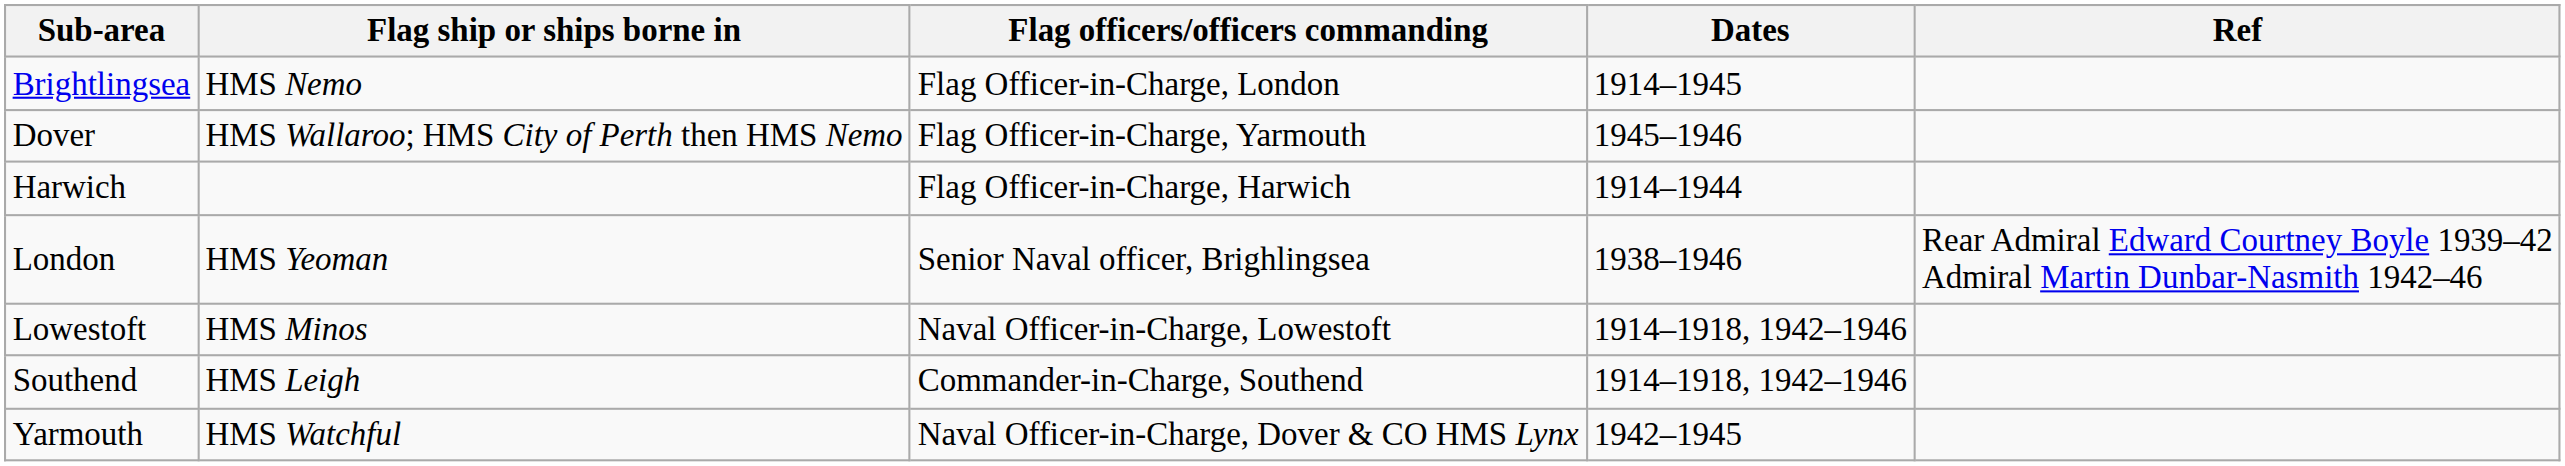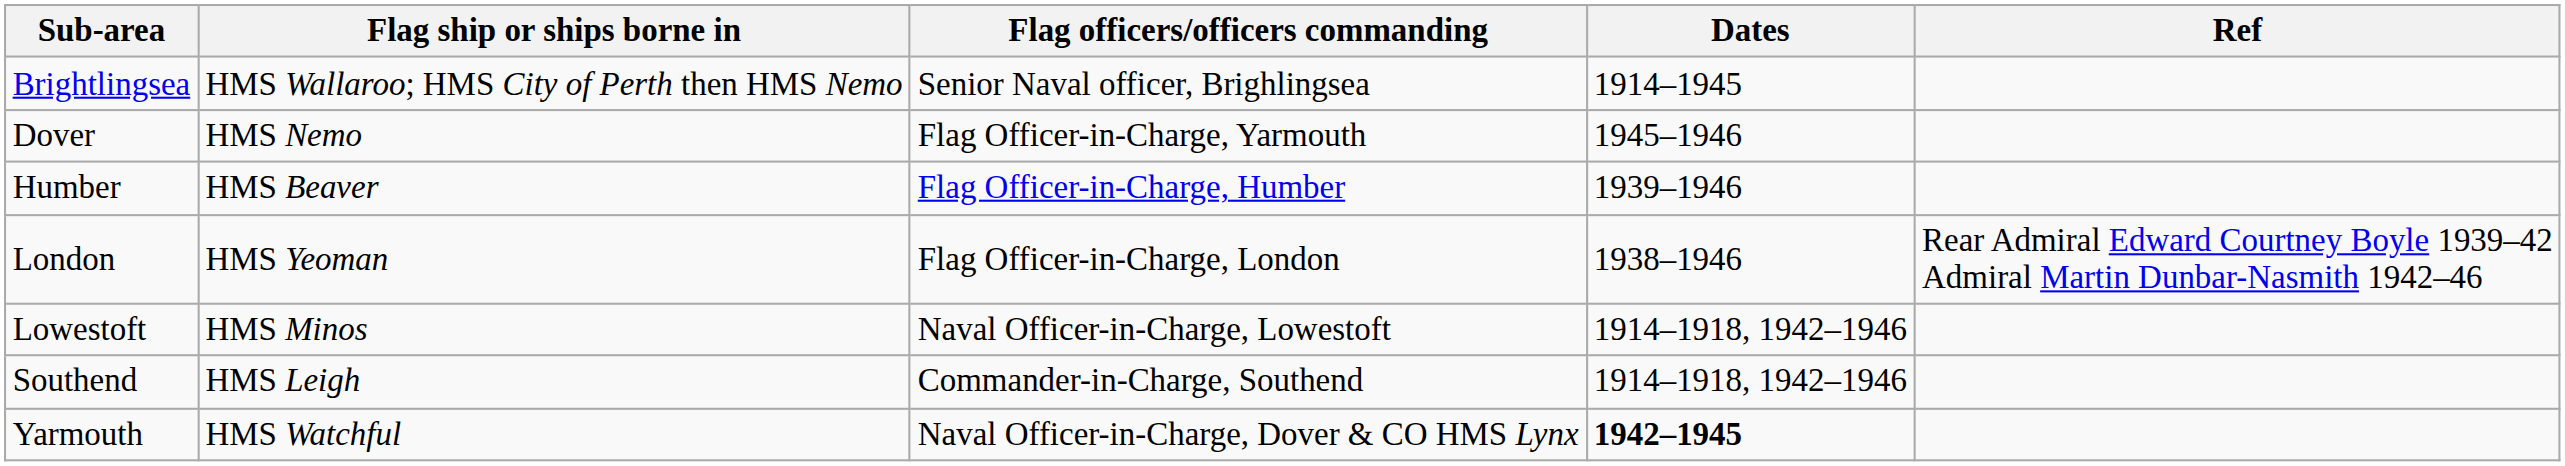Brightlingsea | Flag ship or ships borne in: HMS Nemo -> HMS Wallaroo; HMS City of Perth then HMS Nemo
Brightlingsea | Flag officers/officers commanding: Flag Officer-in-Charge, London -> Senior Naval officer, Brighlingsea
Dover | Flag ship or ships borne in: HMS Wallaroo; HMS City of Perth then HMS Nemo -> HMS Nemo
- row: Harwich | Flag Officer-in-Charge, Harwich | 1914–1944
+ row: Humber | HMS Beaver | Flag Officer-in-Charge, Humber | 1939–1946
London | Flag officers/officers commanding: Senior Naval officer, Brighlingsea -> Flag Officer-in-Charge, London
Yarmouth | Dates: normal -> bold
